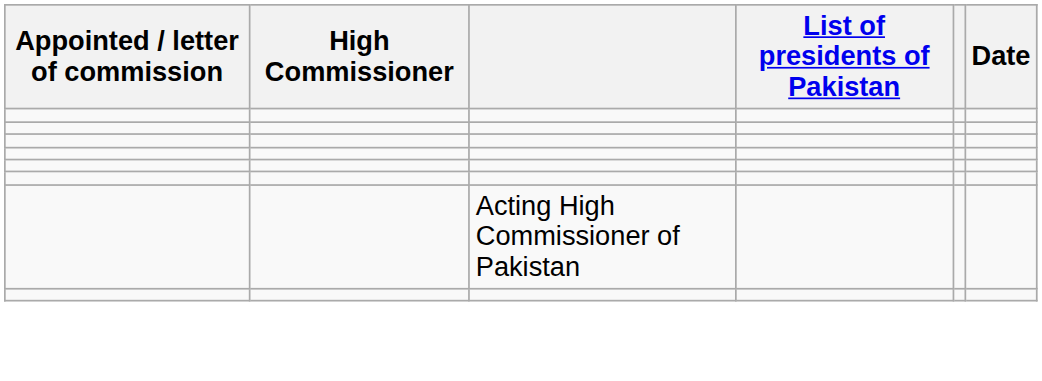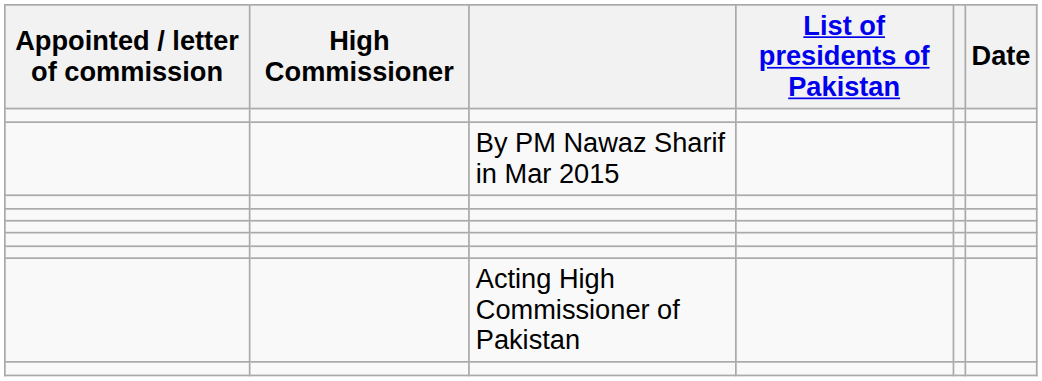+ row: By PM Nawaz Sharif in Mar 2015
